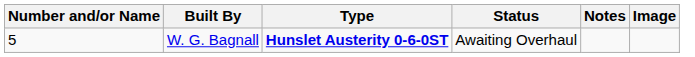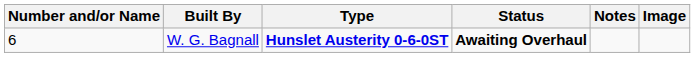W. G. Bagnall | Number and/or Name: 5 -> 6
W. G. Bagnall | Status: normal -> bold
